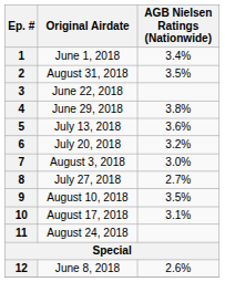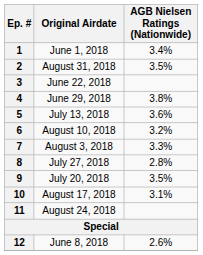6 | Original Airdate: July 20, 2018 -> August 10, 2018
7 | AGB Nielsen Ratings (Nationwide): 3.0% -> 3.3%
8 | AGB Nielsen Ratings (Nationwide): 2.7% -> 2.8%
9 | Original Airdate: August 10, 2018 -> July 20, 2018
